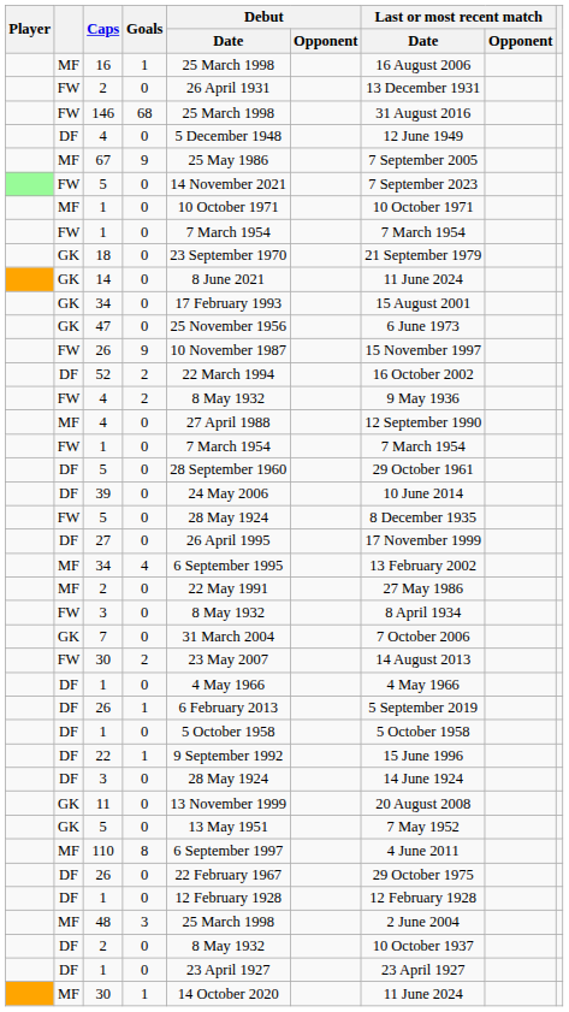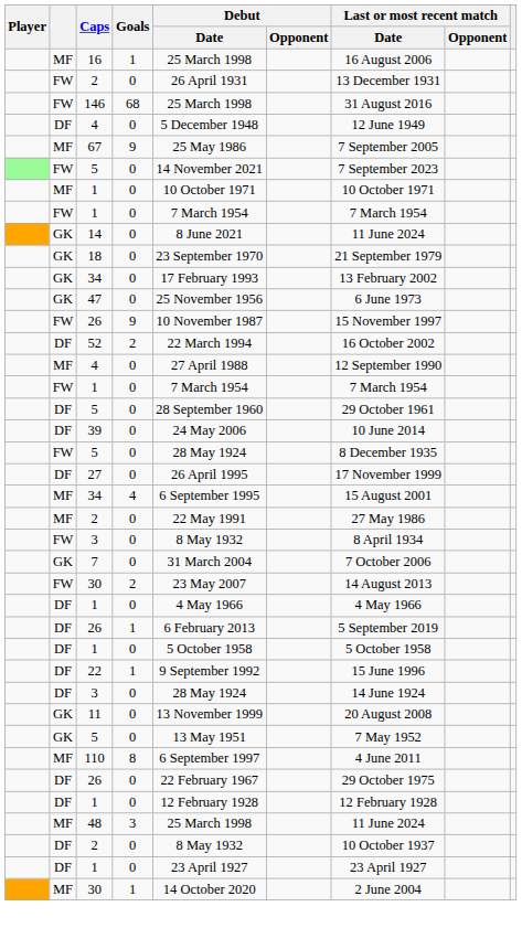rows swapped: 18 <-> 14
GK / 34 | Last or most recent match / Date: 15 August 2001 -> 13 February 2002
- row: FW | 4 | 2 | 8 May 1932 | 9 May 1936
MF / 34 | Last or most recent match / Date: 13 February 2002 -> 15 August 2001
48 | Last or most recent match / Date: 2 June 2004 -> 11 June 2024
MF / 30 | Last or most recent match / Date: 11 June 2024 -> 2 June 2004
